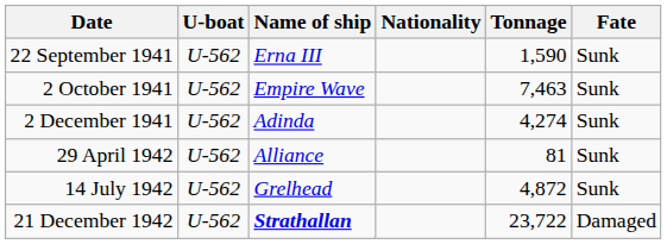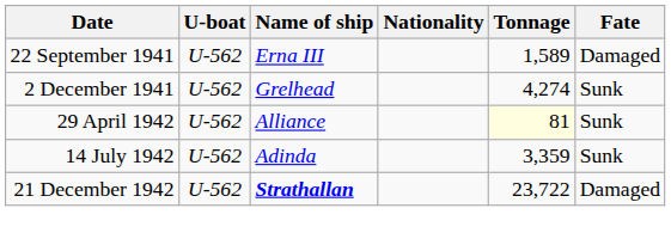22 September 1941 | Tonnage: 1,590 -> 1,589
22 September 1941 | Fate: Sunk -> Damaged
- row: 2 October 1941 | U-562 | Empire Wave | 7,463 | Sunk
2 December 1941 | Name of ship: Adinda -> Grelhead
29 April 1942 | Tonnage: no background -> lightyellow background
14 July 1942 | Name of ship: Grelhead -> Adinda
14 July 1942 | Tonnage: 4,872 -> 3,359
